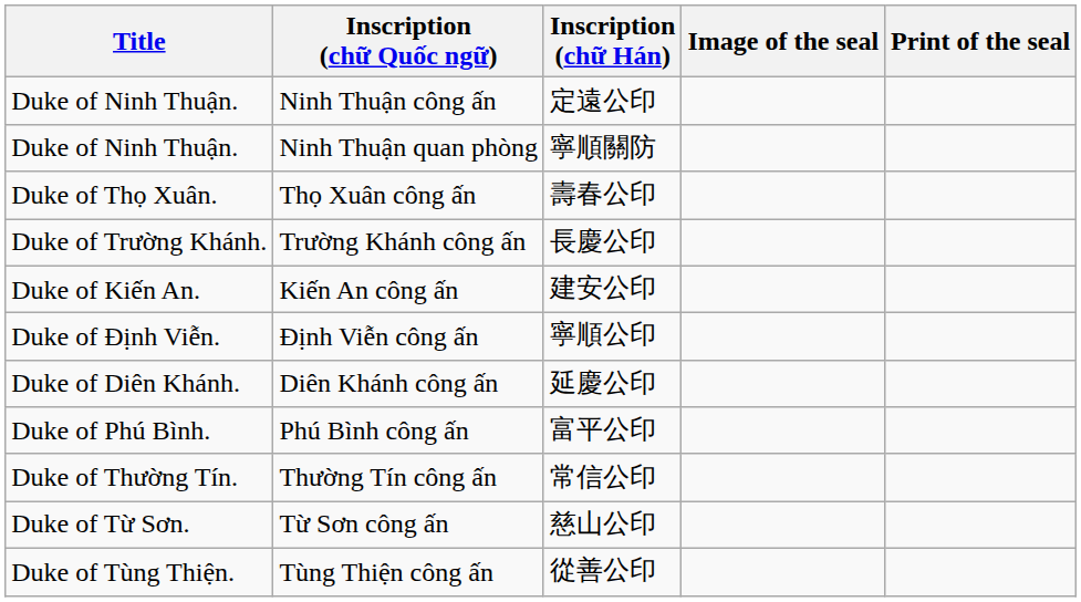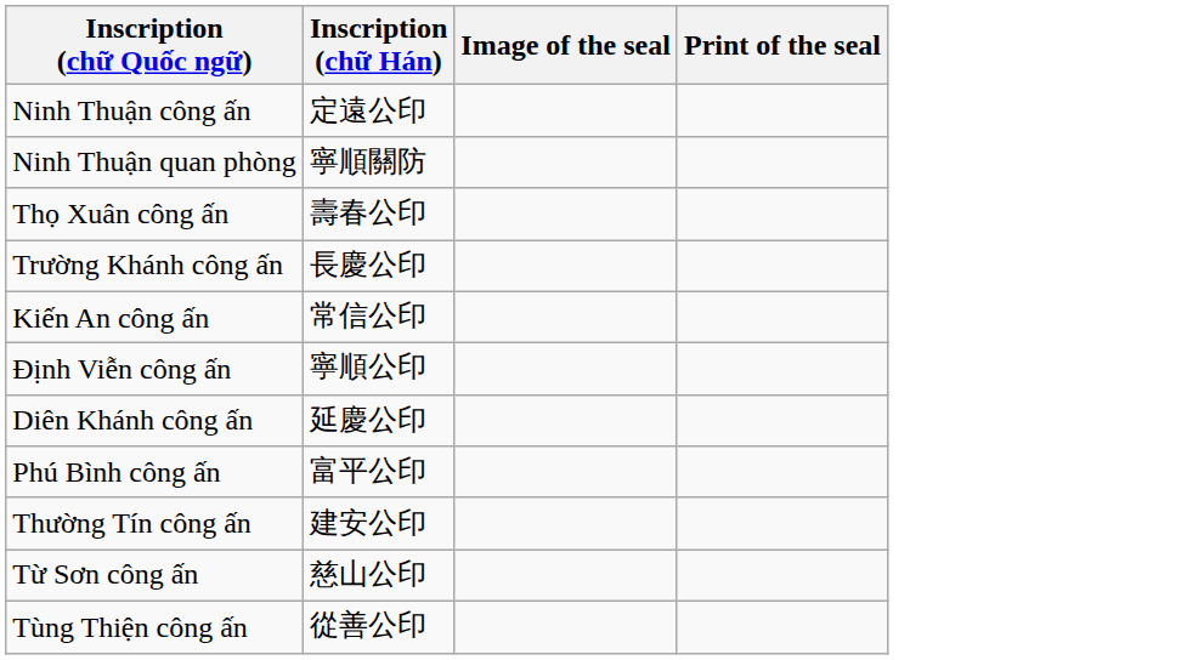- column: Title | Duke of Ninh Thuận. | Duke of Ninh Thuận. | Duke of Thọ Xuân. | Duke of Trường Khánh. | Duke of Kiến An. | Duke of Định Viễn. | Duke of Diên Khánh. | Duke of Phú Bình. | Duke of Thường Tín. | Duke of Từ Sơn. | Duke of Tùng Thiện.
Kiến An công ấn | Inscription (chữ Hán): 建安公印 -> 常信公印
Thường Tín công ấn | Inscription (chữ Hán): 常信公印 -> 建安公印
